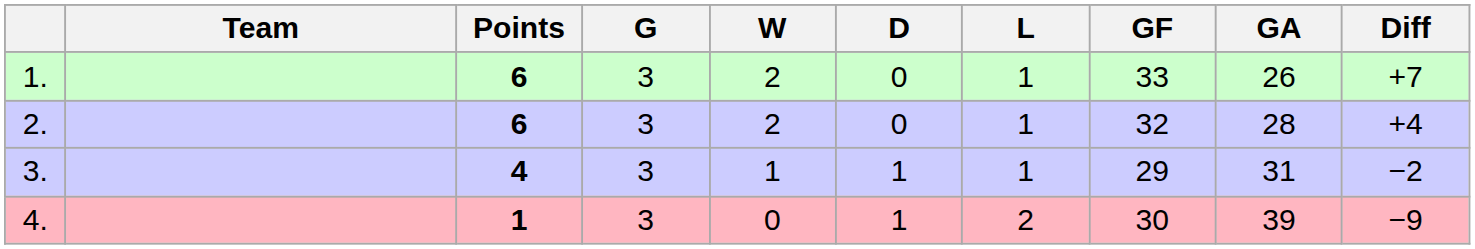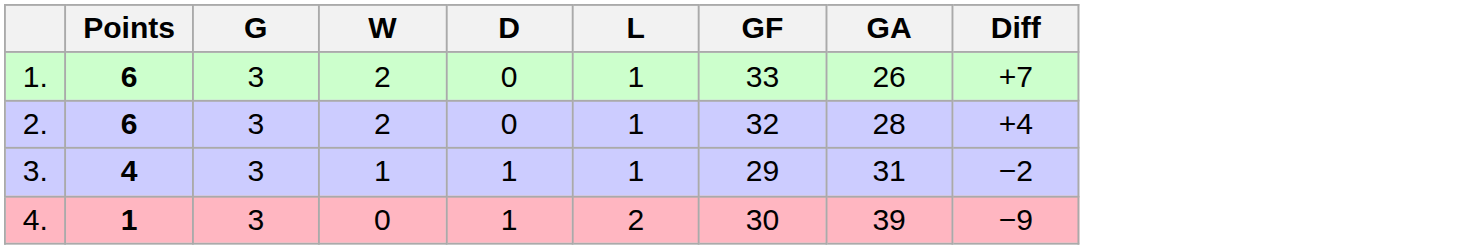- column: Team
